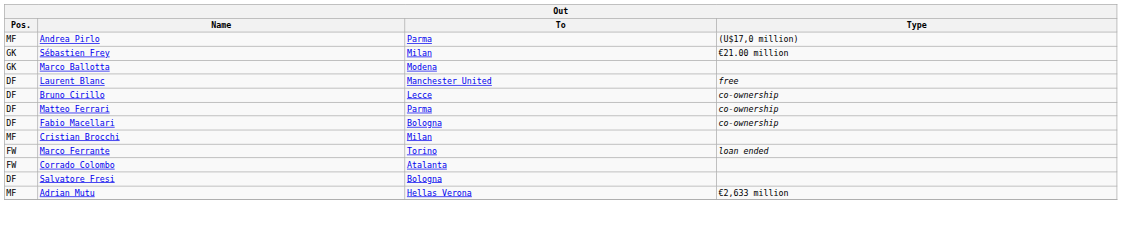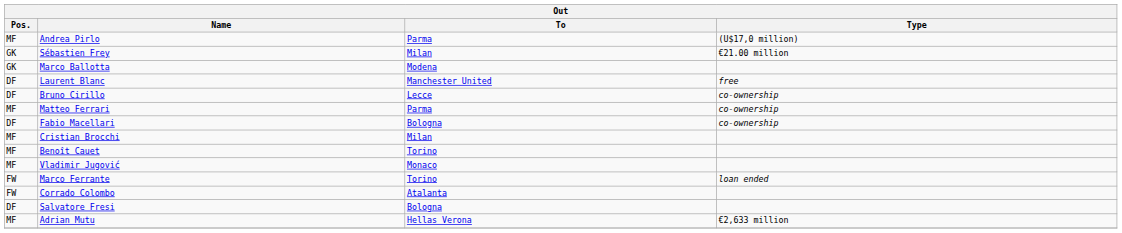Matteo Ferrari | Pos.: DF -> MF
+ row: MF | Benoît Cauet | Torino
+ row: MF | Vladimir Jugović | Monaco
